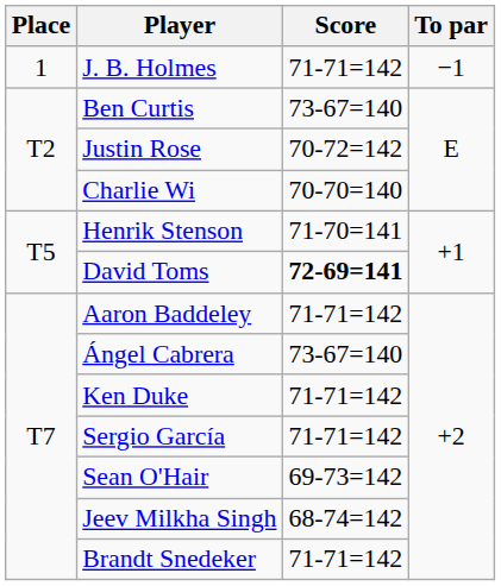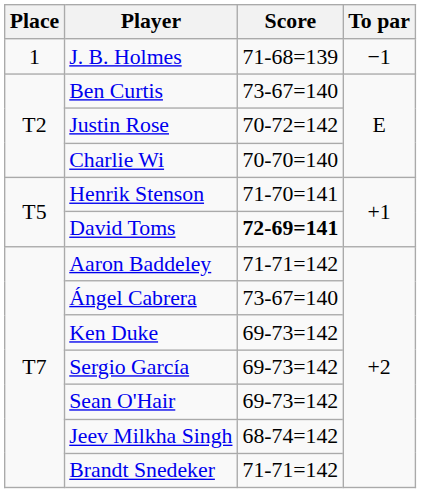J. B. Holmes | Score: 71-71=142 -> 71-68=139
Ken Duke | Score: 71-71=142 -> 69-73=142
Sergio García | Score: 71-71=142 -> 69-73=142
